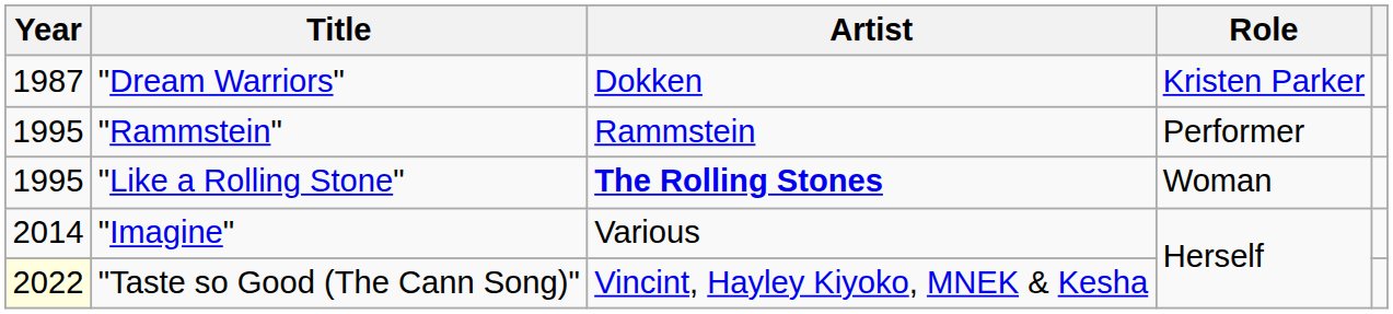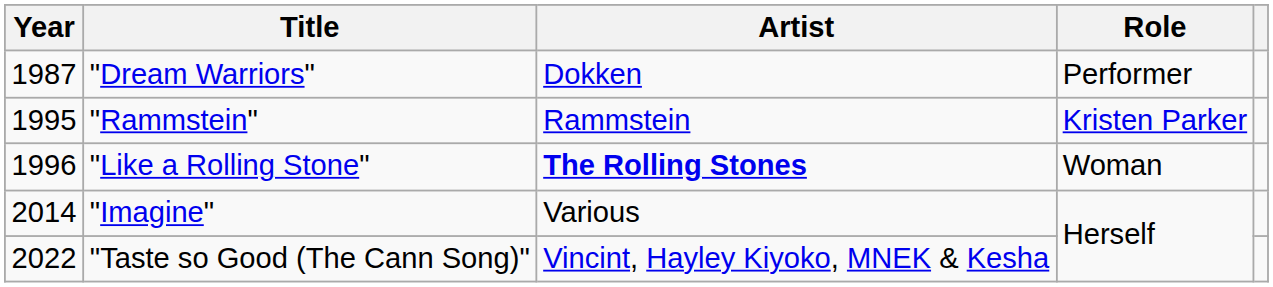"Dream Warriors" | Role: Kristen Parker -> Performer
"Rammstein" | Role: Performer -> Kristen Parker
"Like a Rolling Stone" | Year: 1995 -> 1996
"Taste so Good (The Cann Song)" | Year: lightyellow background -> no background
